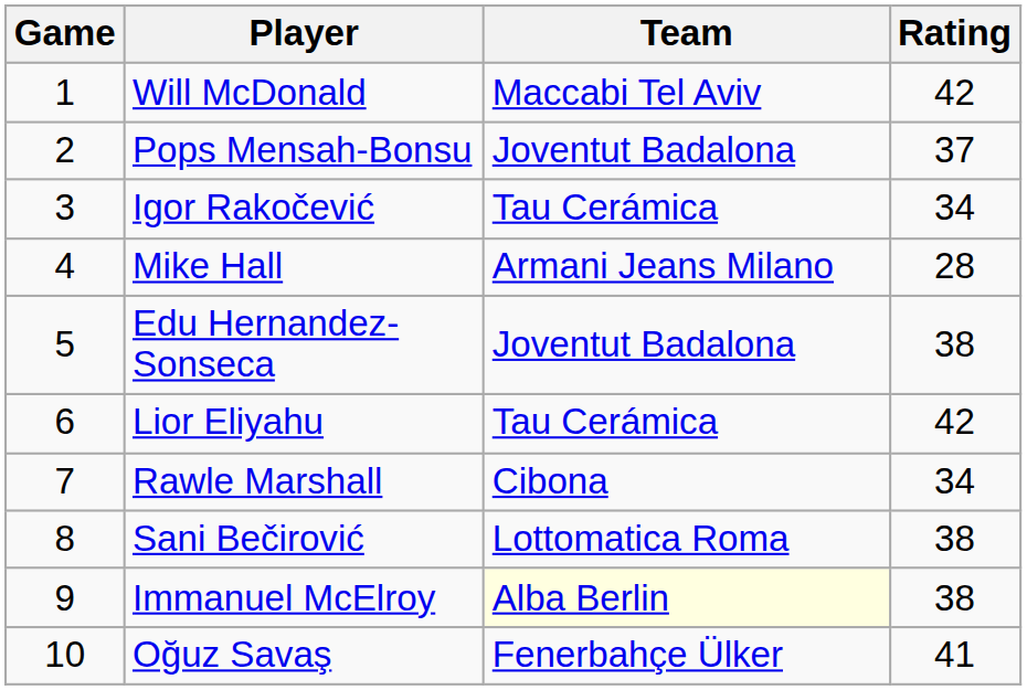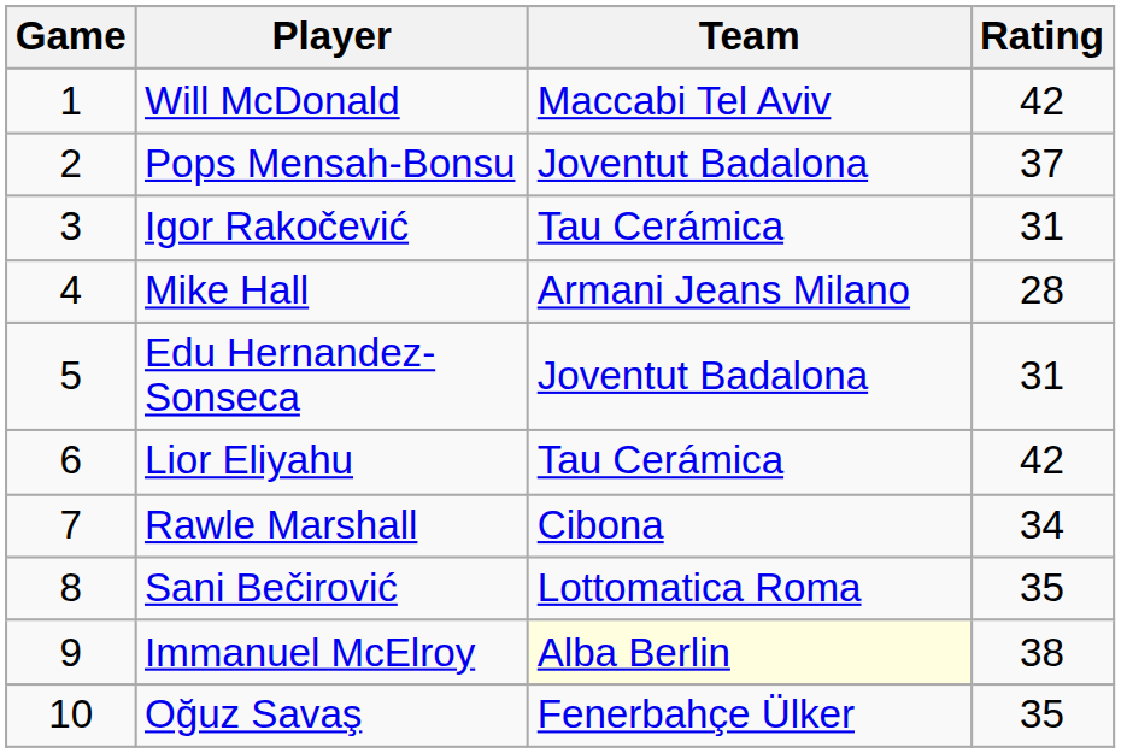Igor Rakočević | Rating: 34 -> 31
Edu Hernandez-Sonseca | Rating: 38 -> 31
Sani Bečirović | Rating: 38 -> 35
Oğuz Savaş | Rating: 41 -> 35
